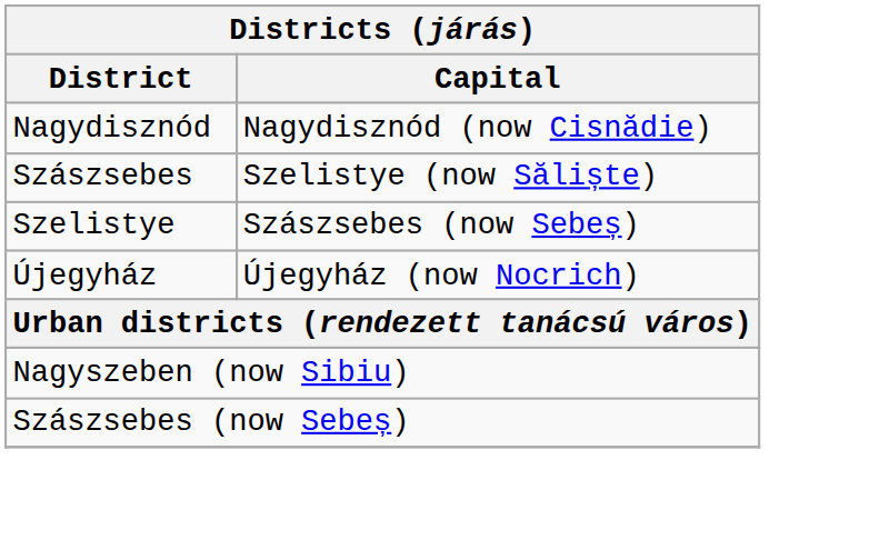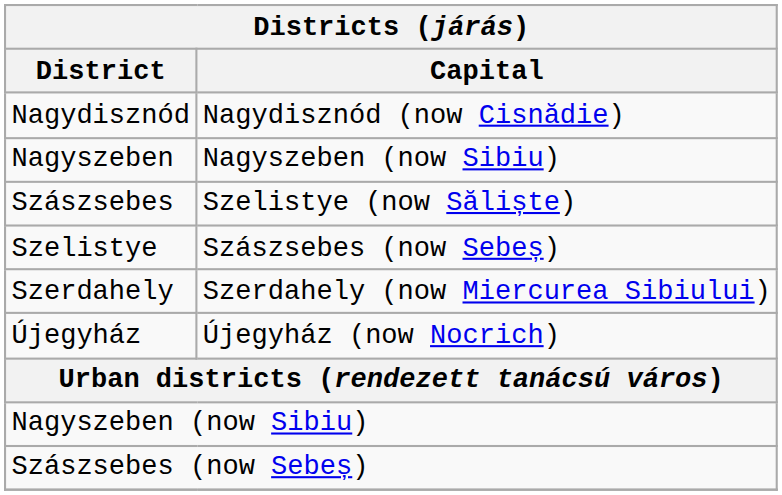+ row: Nagyszeben | Nagyszeben (now Sibiu)
+ row: Szerdahely | Szerdahely (now Miercurea Sibiului)
